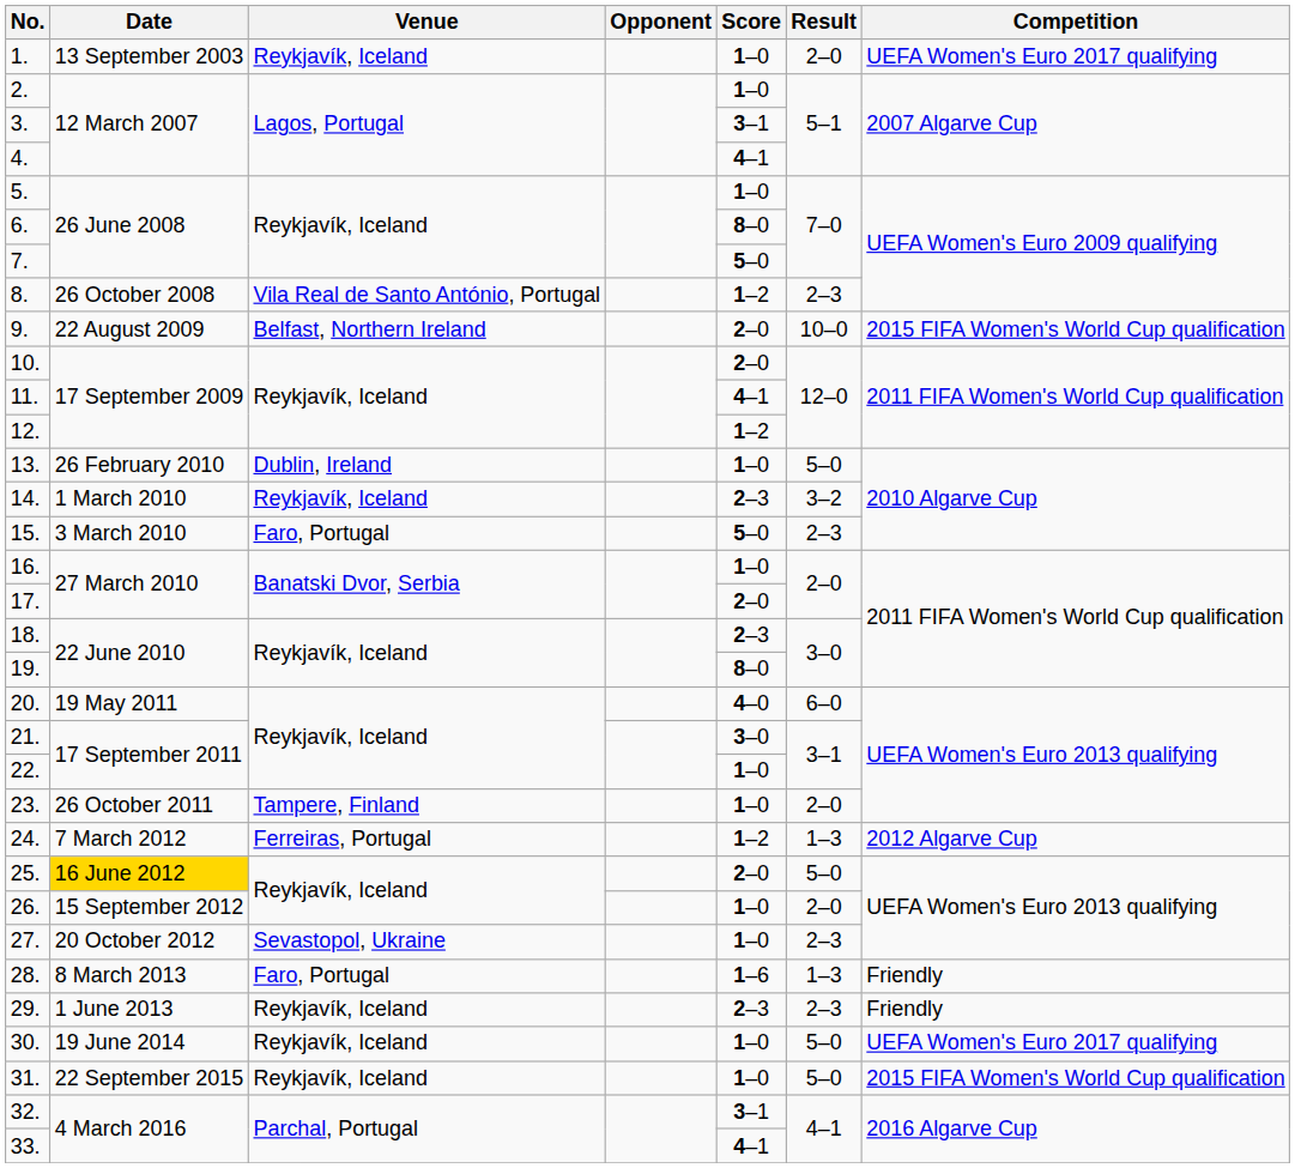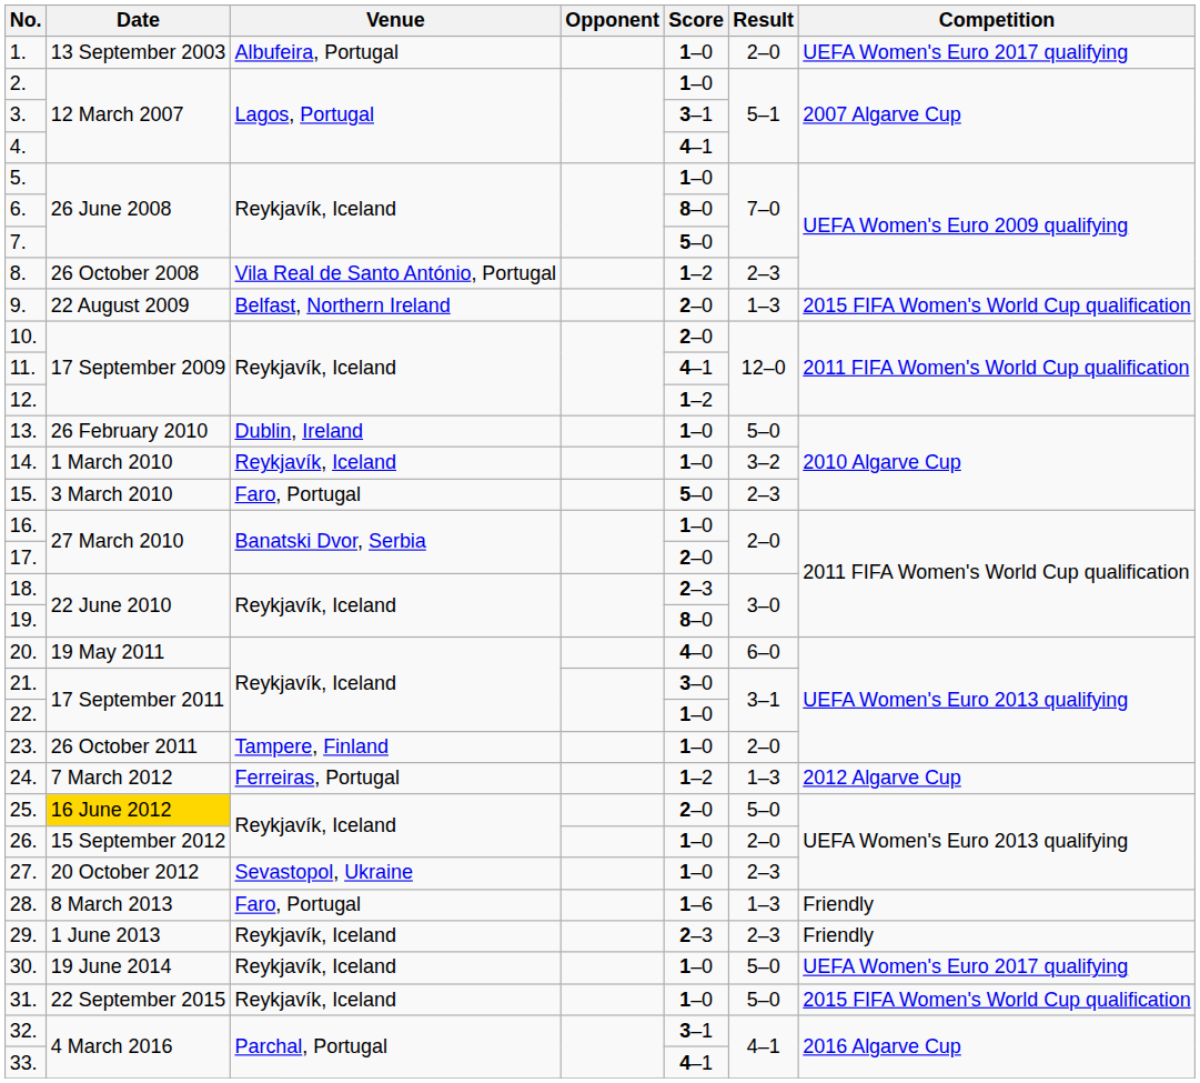1. | Venue: Reykjavík, Iceland -> Albufeira, Portugal
9. | Result: 10–0 -> 1–3
14. | Score: 2–3 -> 1–0
